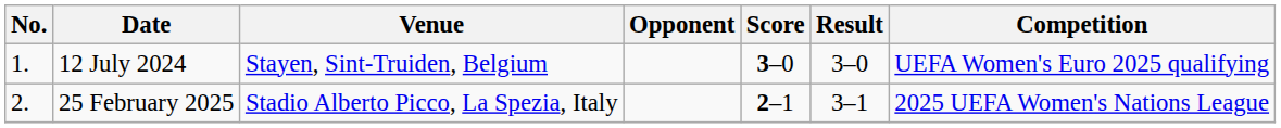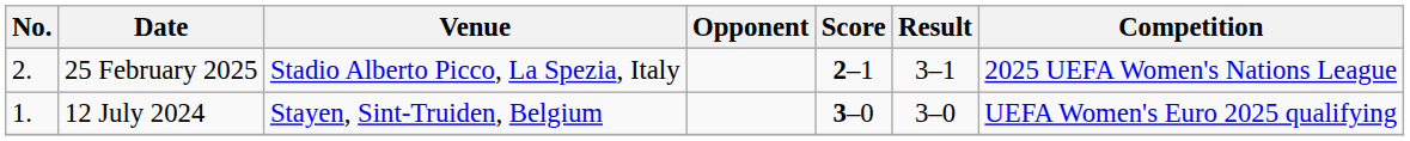rows swapped: 12 July 2024 <-> 25 February 2025
